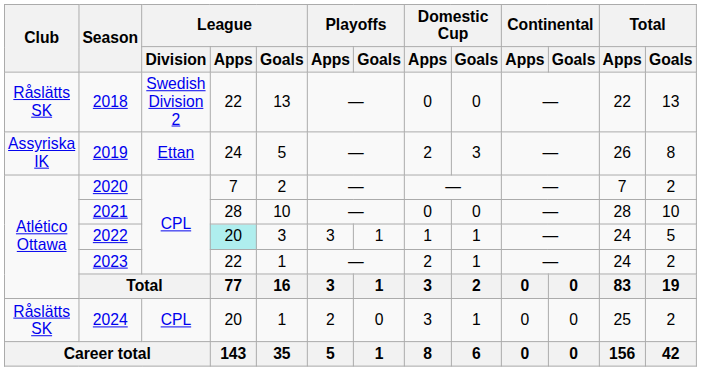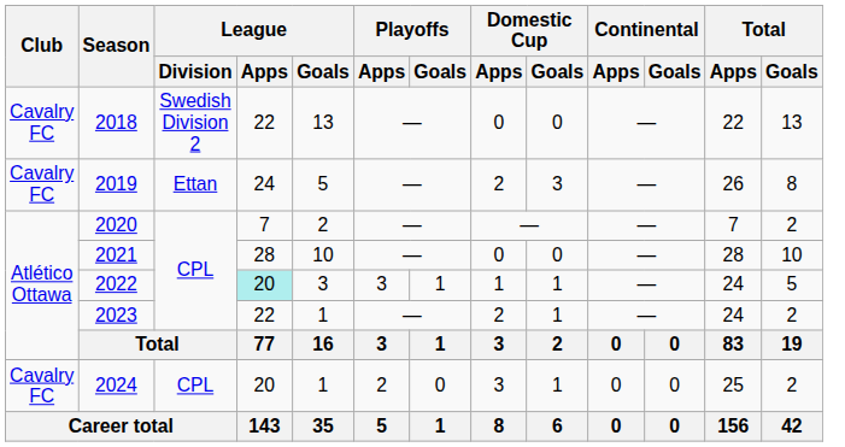2018 | Club: Råslätts SK -> Cavalry FC
2019 | Club: Assyriska IK -> Cavalry FC
2024 | Club: Råslätts SK -> Cavalry FC
